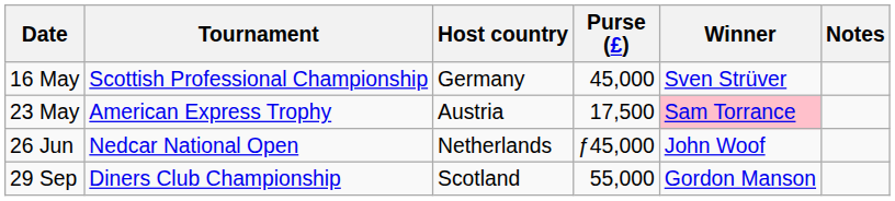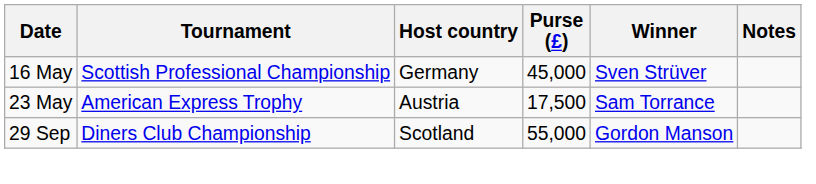23 May | Winner: pink background -> no background
- row: 26 Jun | Nedcar National Open | Netherlands | ƒ45,000 | John Woof
